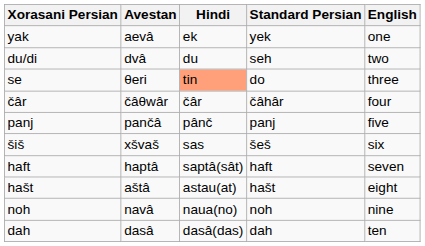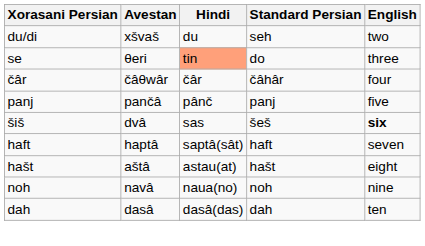- row: yak | aevâ | ek | yek | one
du/di | Avestan: dvâ -> xšvaš
šiš | Avestan: xšvaš -> dvâ
šiš | English: normal -> bold
